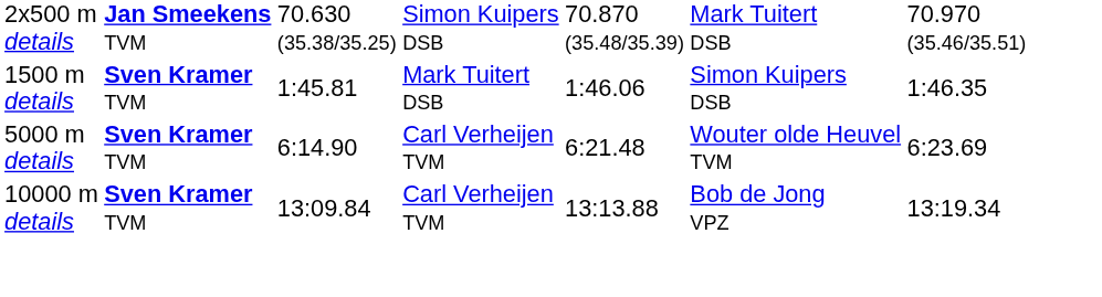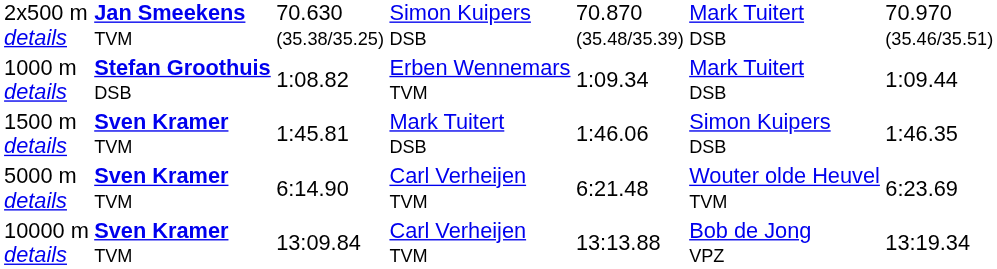+ row: 1000 m details | Stefan Groothuis DSB | 1:08.82 | Erben Wennemars TVM | 1:09.34 | Mark Tuitert DSB | 1:09.44
